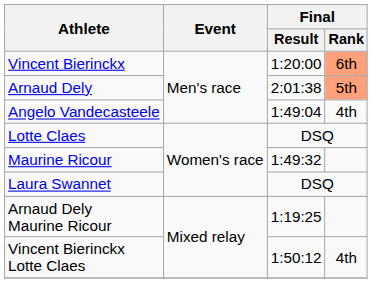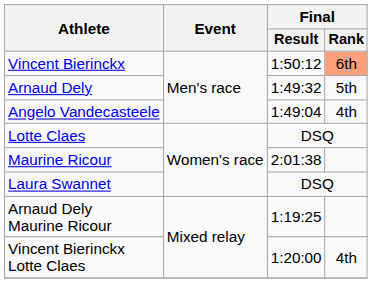Vincent Bierinckx | Final / Result: 1:20:00 -> 1:50:12
Arnaud Dely | Final / Result: 2:01:38 -> 1:49:32
Arnaud Dely | Final / Rank: lightsalmon background -> no background
Maurine Ricour | Final / Result: 1:49:32 -> 2:01:38
Vincent Bierinckx Lotte Claes | Final / Result: 1:50:12 -> 1:20:00
